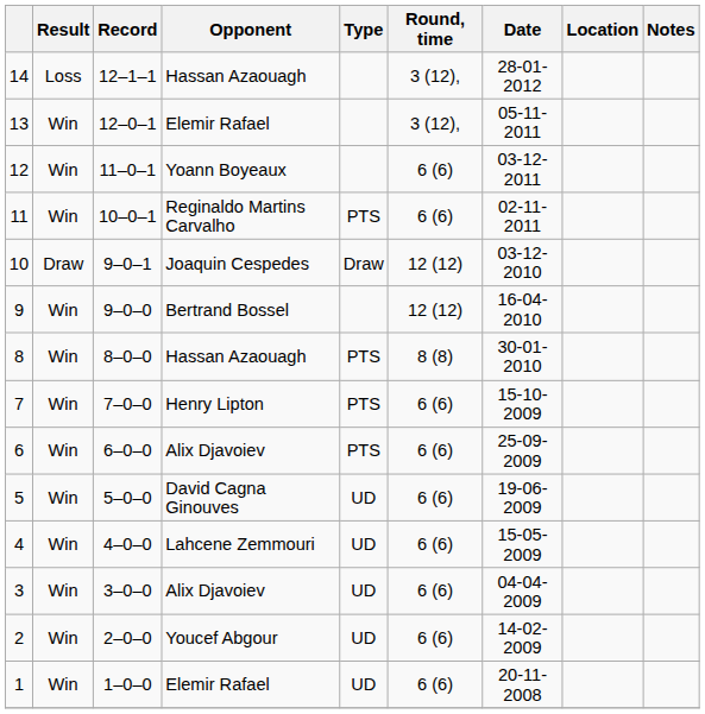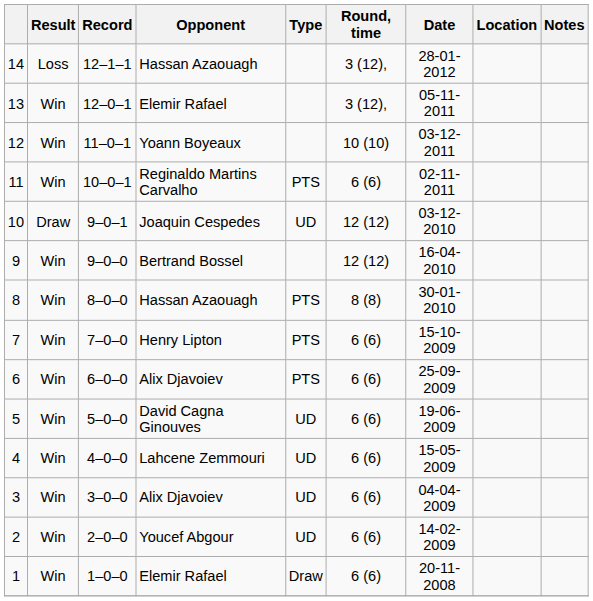12 | Round, time: 6 (6) -> 10 (10)
10 | Type: Draw -> UD
1 | Type: UD -> Draw
